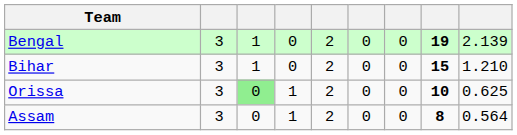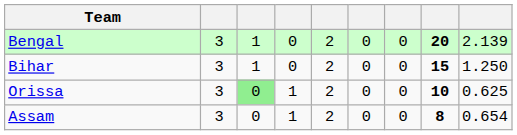Bengal | column 8: 19 -> 20
Bihar | column 9: 1.210 -> 1.250
Assam | column 9: 0.564 -> 0.654
